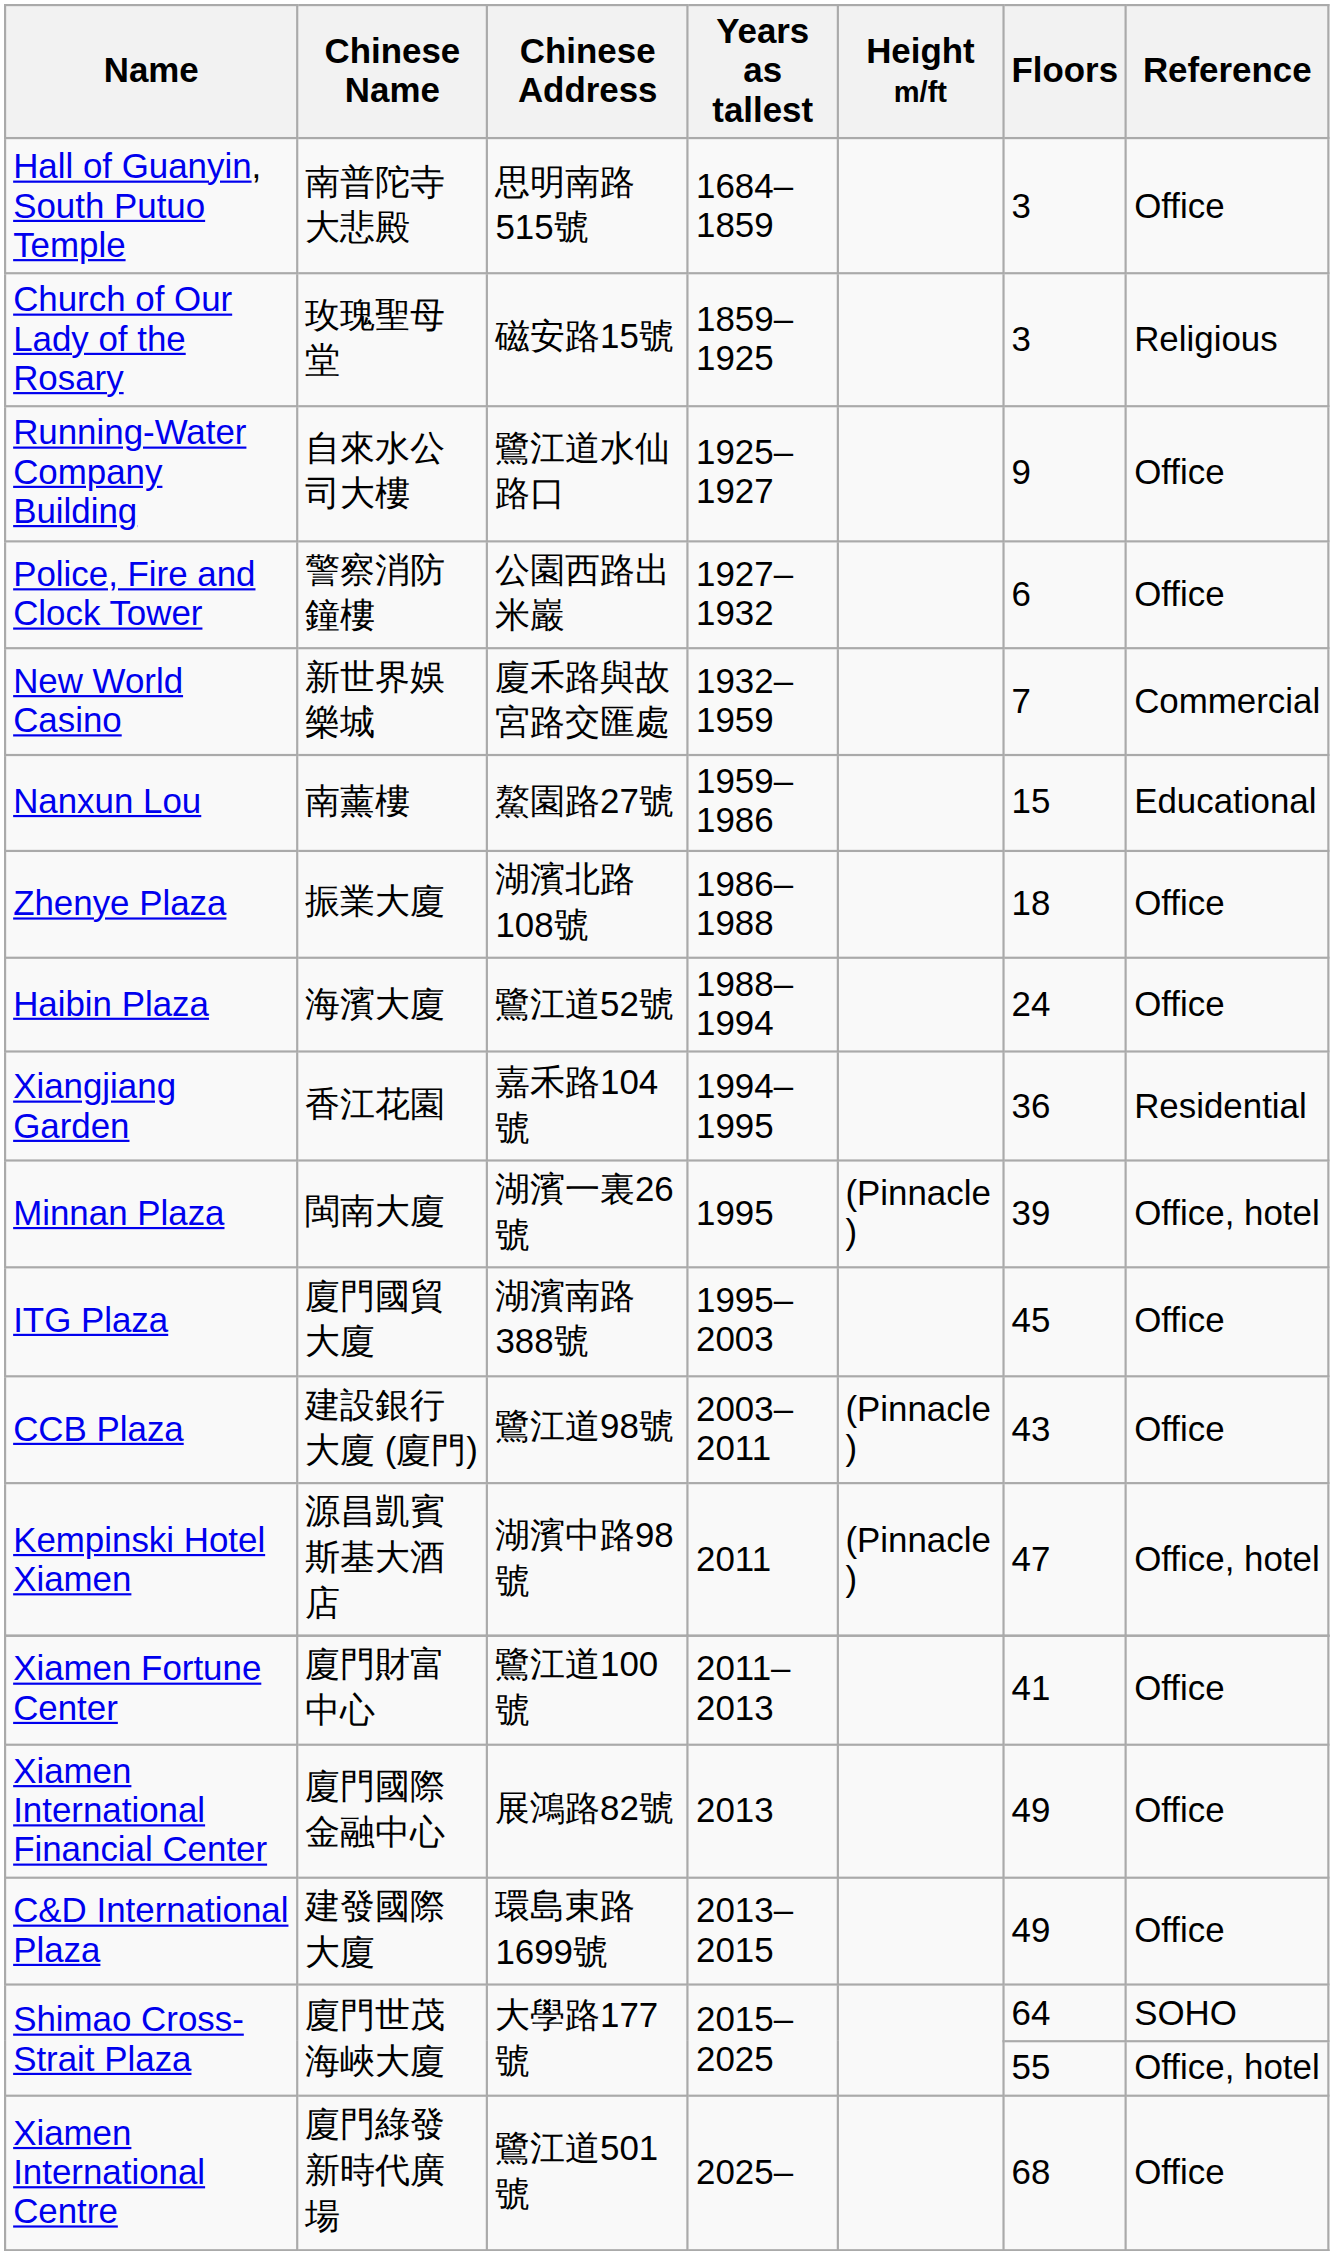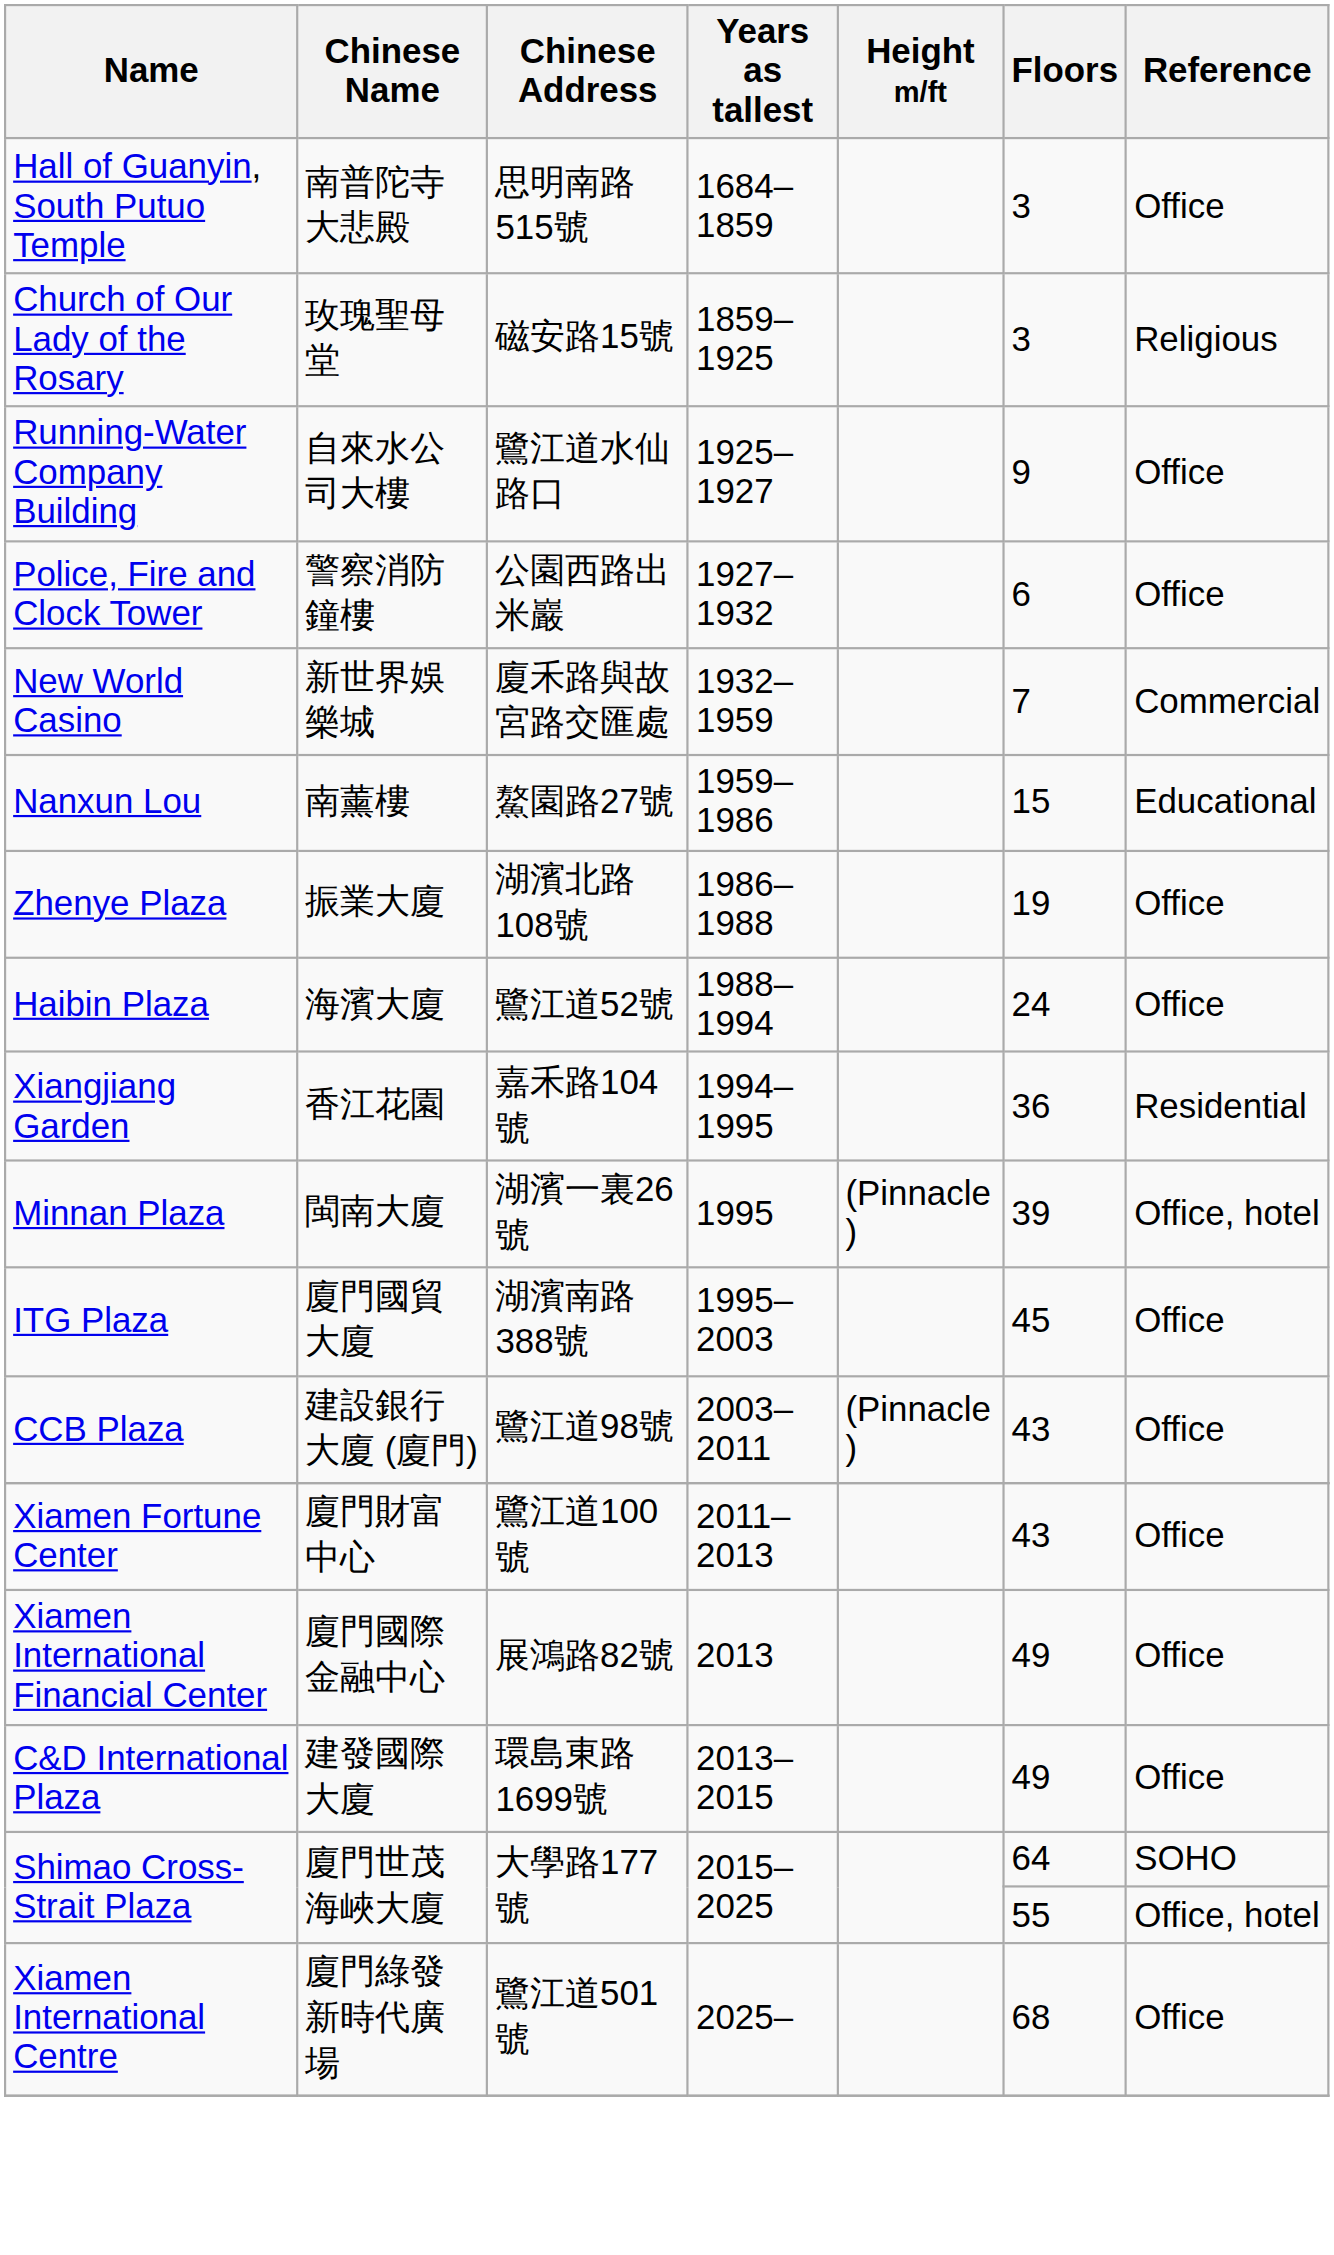Zhenye Plaza | Floors: 18 -> 19
- row: Kempinski Hotel Xiamen | 源昌凱賓斯基大酒店 | 湖濱中路98號 | 2011 | (Pinnacle ) | 47 | Office, hotel
Xiamen Fortune Center | Floors: 41 -> 43
